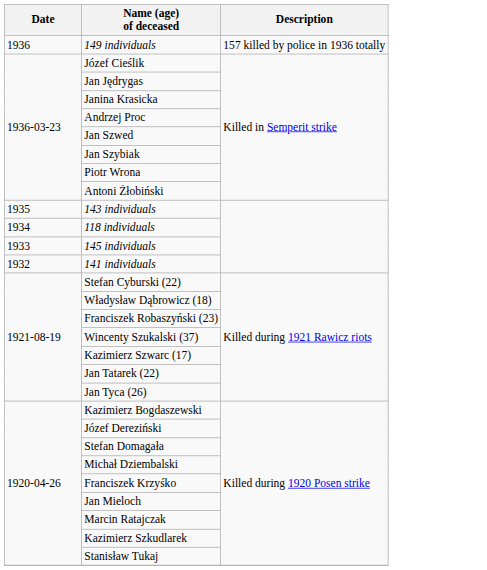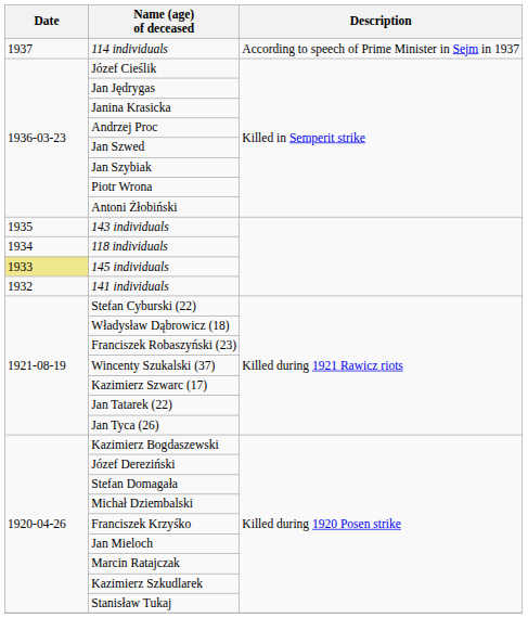+ row: 1937 | 114 individuals | According to speech of Prime Minister in Sejm in 1937
- row: 1936 | 149 individuals | 157 killed by police in 1936 totally
145 individuals | Date: no background -> khaki background
